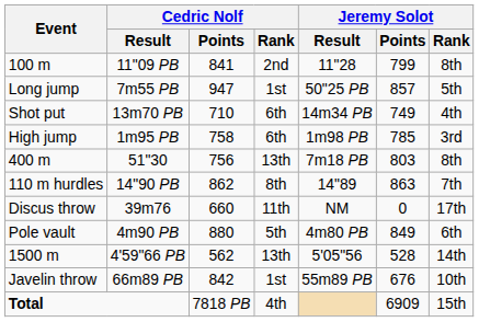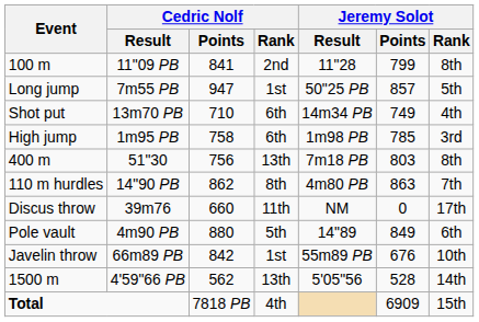110 m hurdles | Jeremy Solot / Result: 14"89 -> 4m80 PB
Pole vault | Jeremy Solot / Result: 4m80 PB -> 14"89
rows swapped: Javelin throw <-> 1500 m
